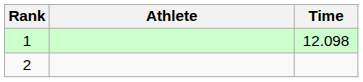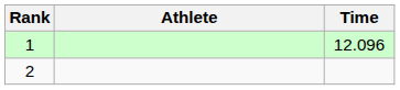1 | Time: 12.098 -> 12.096
